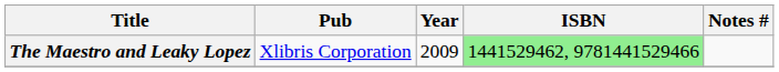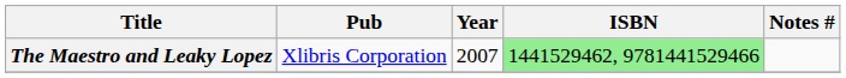The Maestro and Leaky Lopez | Year: 2009 -> 2007
